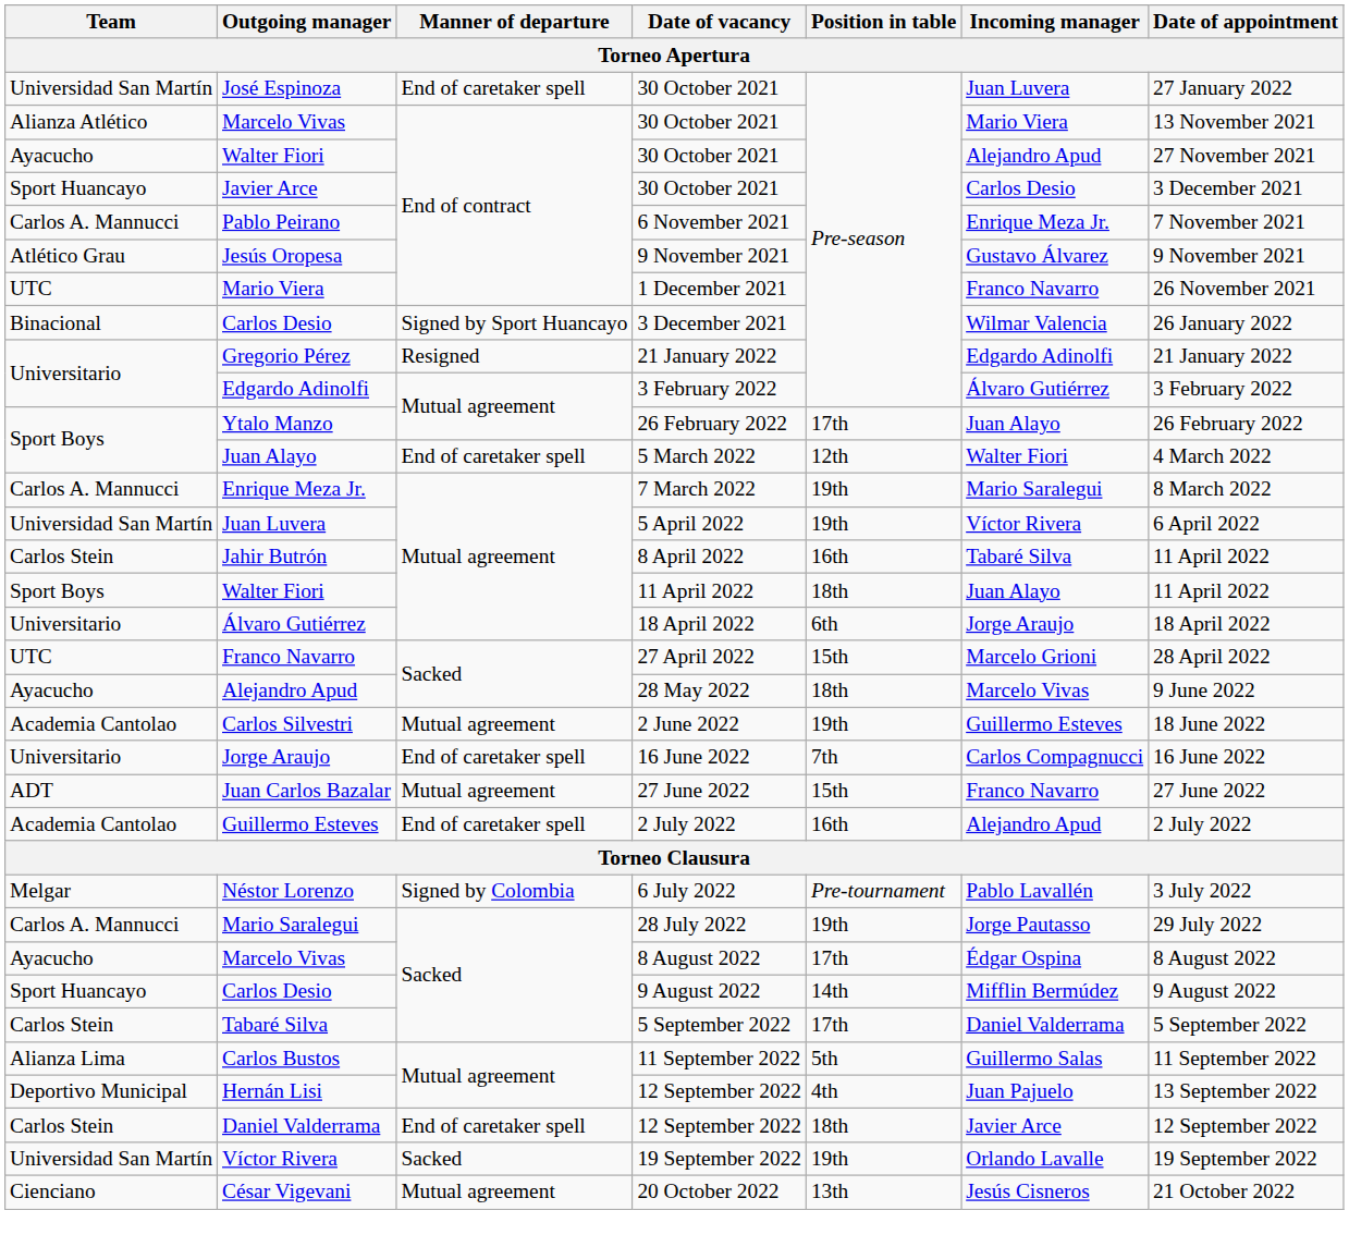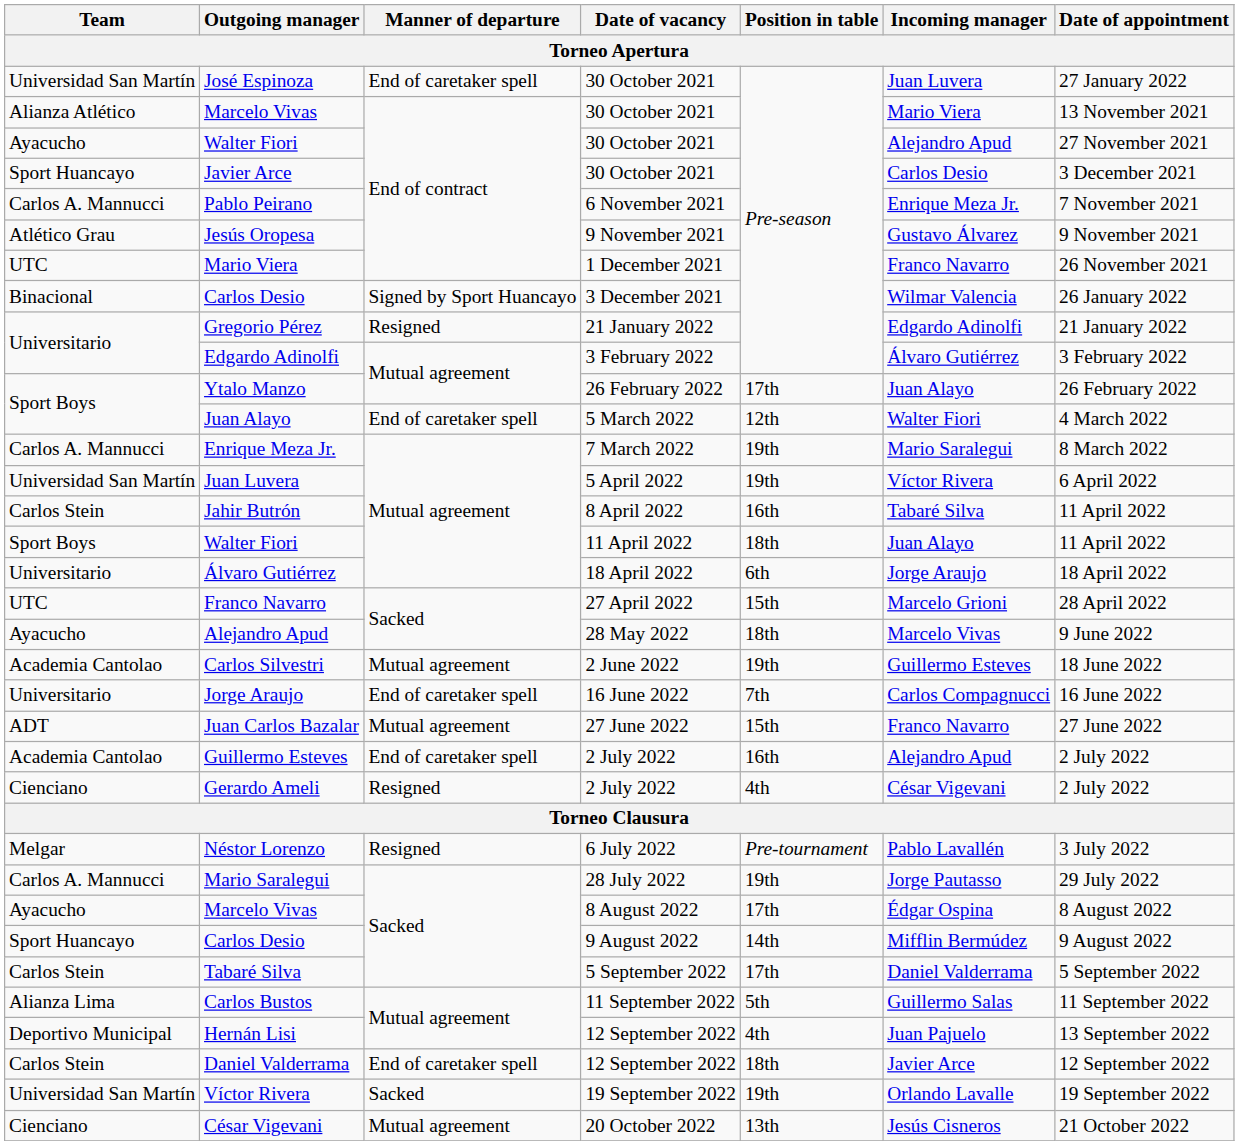+ row: Cienciano | Gerardo Ameli | Resigned | 2 July 2022 | 4th | César Vigevani | 2 July 2022
Néstor Lorenzo | Manner of departure: Signed by Colombia -> Resigned
